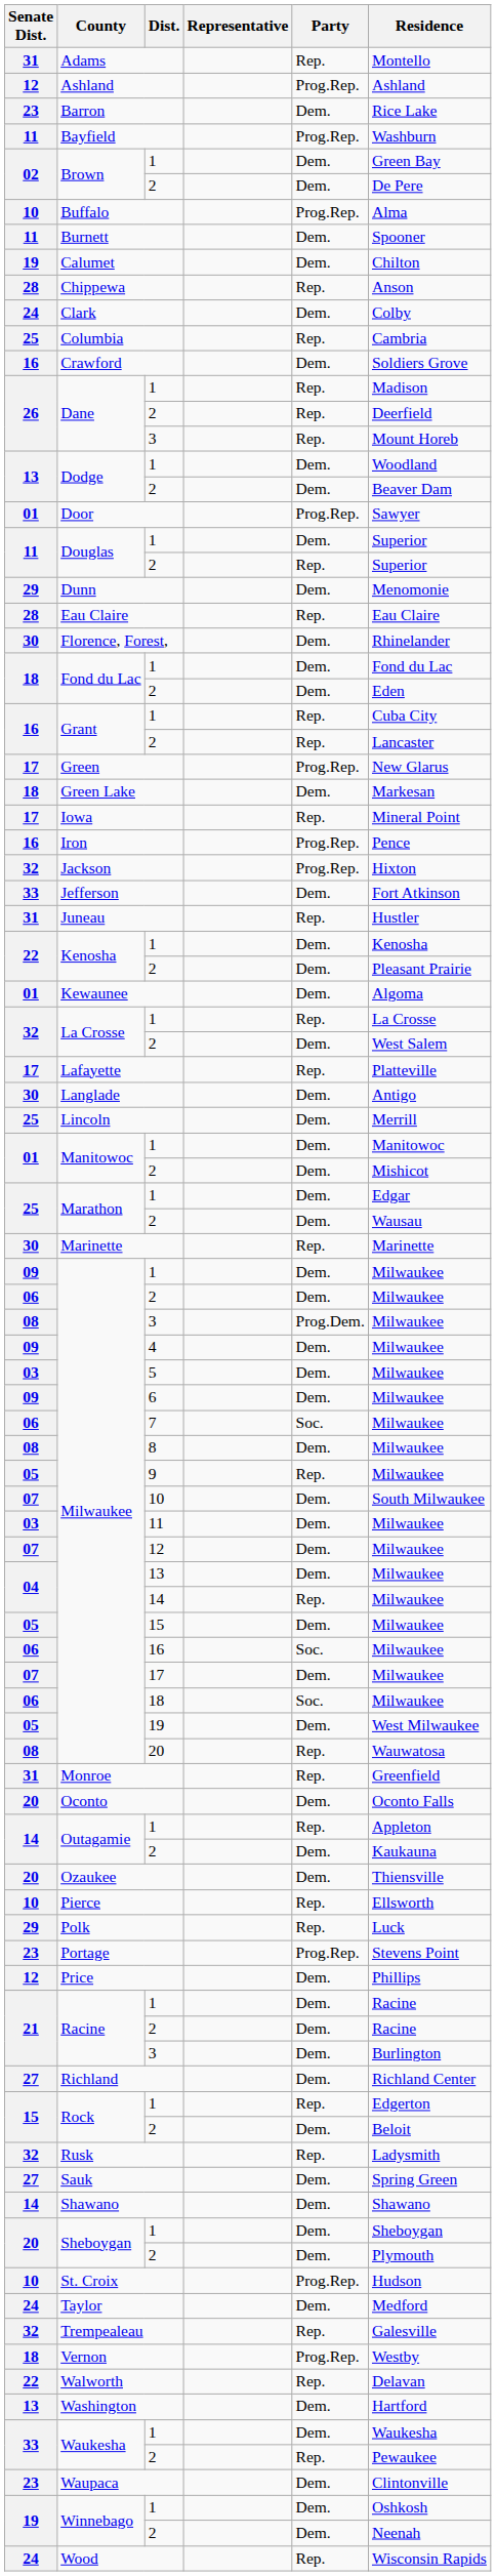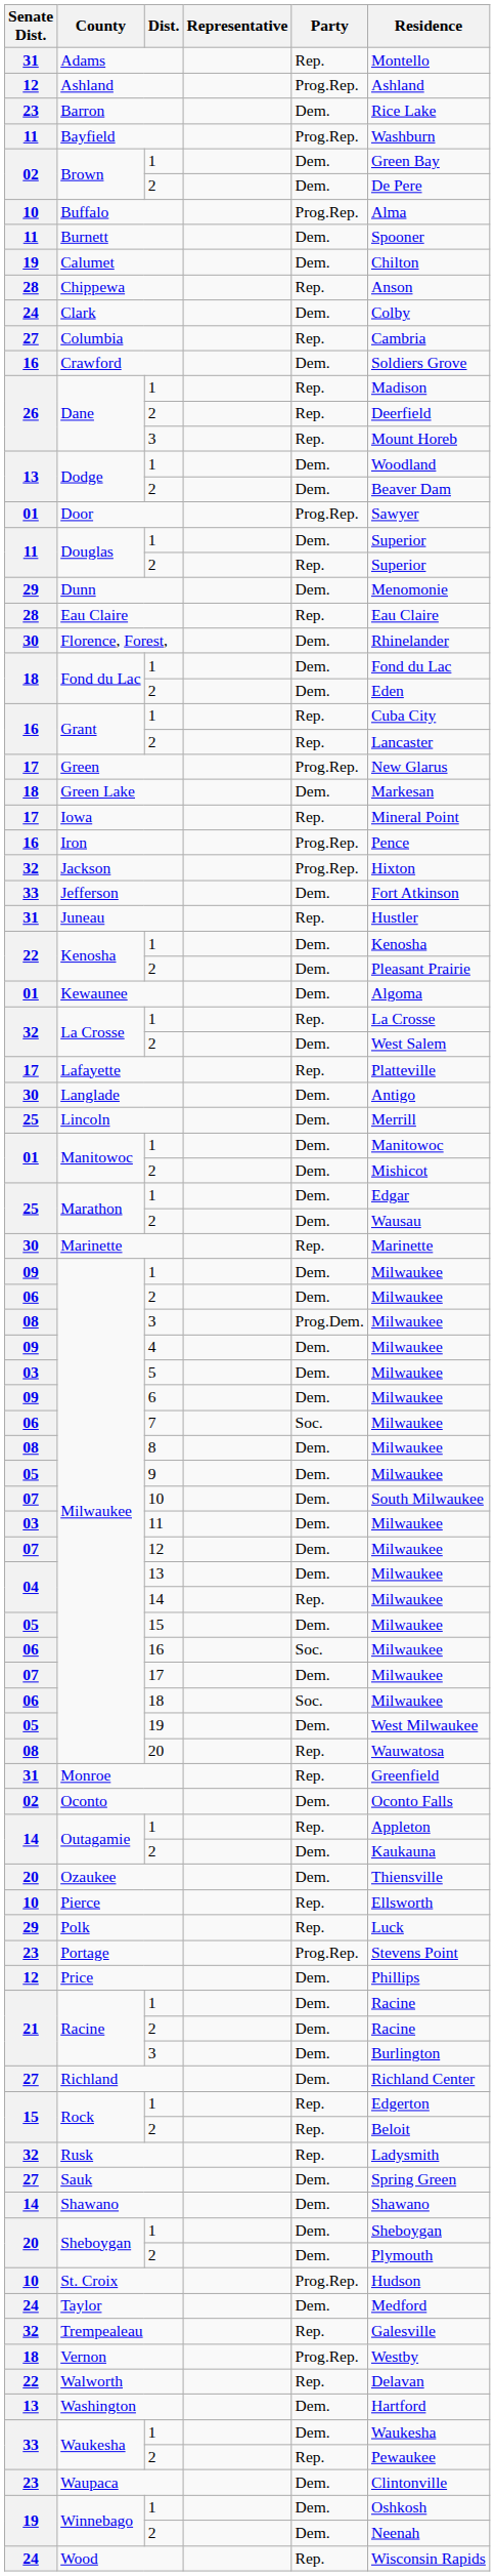Columbia | Senate Dist.: 25 -> 27
9 | Party: Rep. -> Dem.
Oconto | Senate Dist.: 20 -> 02
Rock / 2 | Party: Dem. -> Rep.
